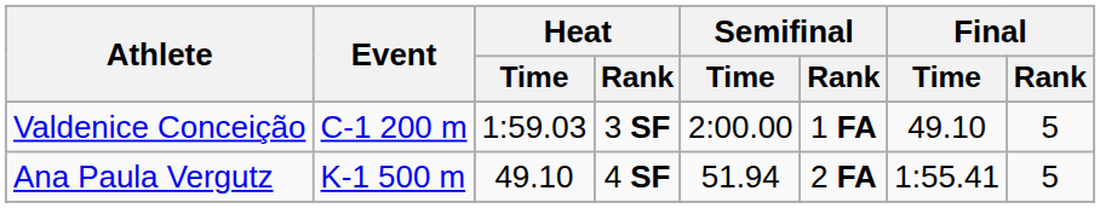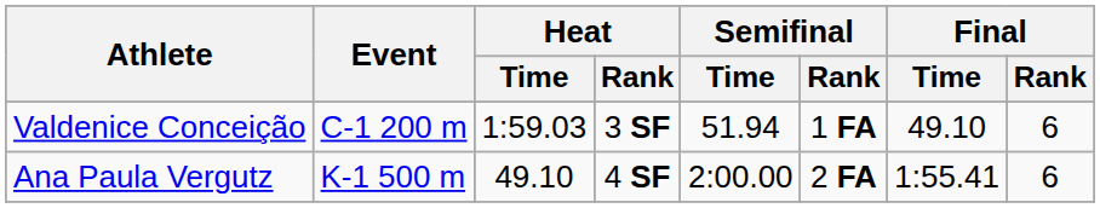Valdenice Conceição | Semifinal / Time: 2:00.00 -> 51.94
Valdenice Conceição | Final / Rank: 5 -> 6
Ana Paula Vergutz | Semifinal / Time: 51.94 -> 2:00.00
Ana Paula Vergutz | Final / Rank: 5 -> 6
